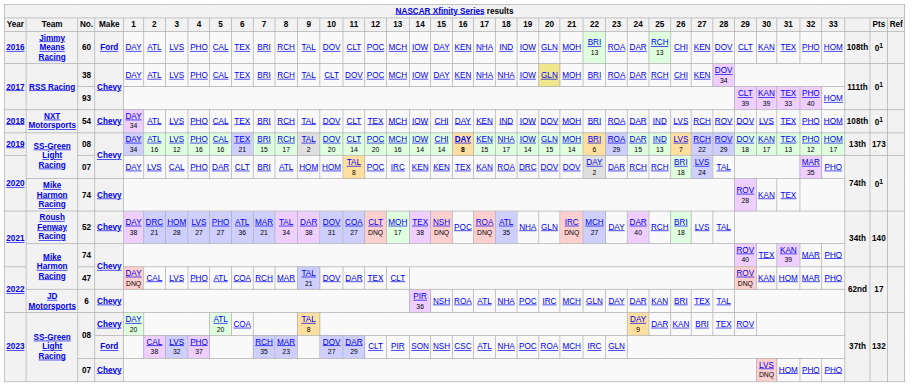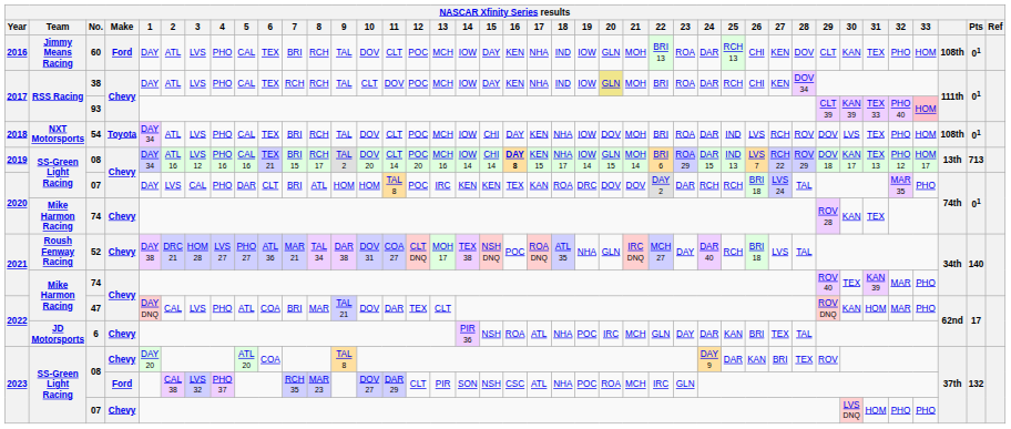38 | 7: BRI -> RCH
38 | 18: NHA -> IND
93 | 33: no background -> pink background
54 | Make: Chevy -> Toyota
54 | 12: TEX -> POC
54 | 18: IND -> NHA
2019 / 08 | Pts: 173 -> 713
47 | 7: RCH -> BRI
